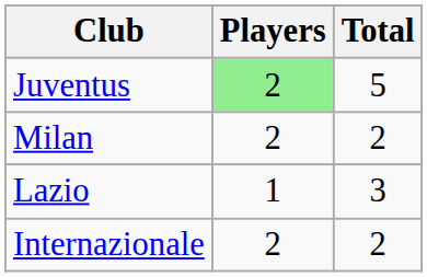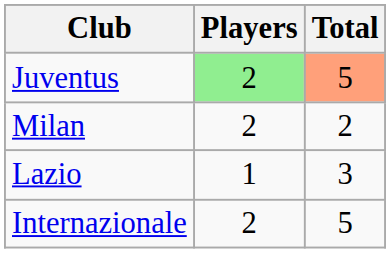Juventus | Total: no background -> lightsalmon background
Internazionale | Total: 2 -> 5
